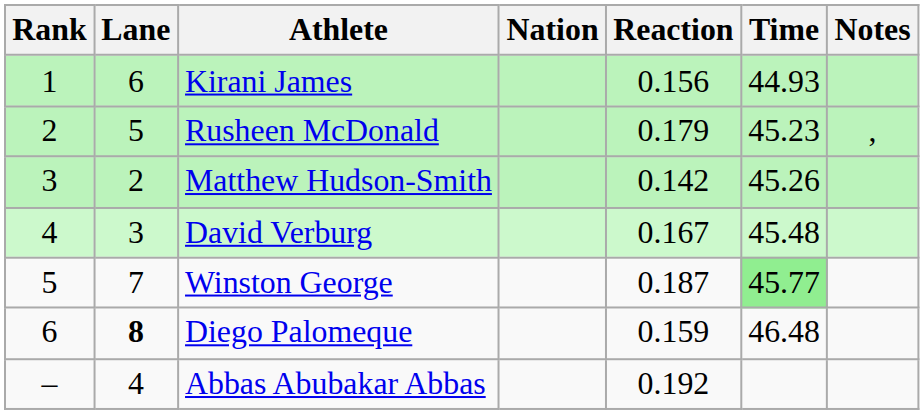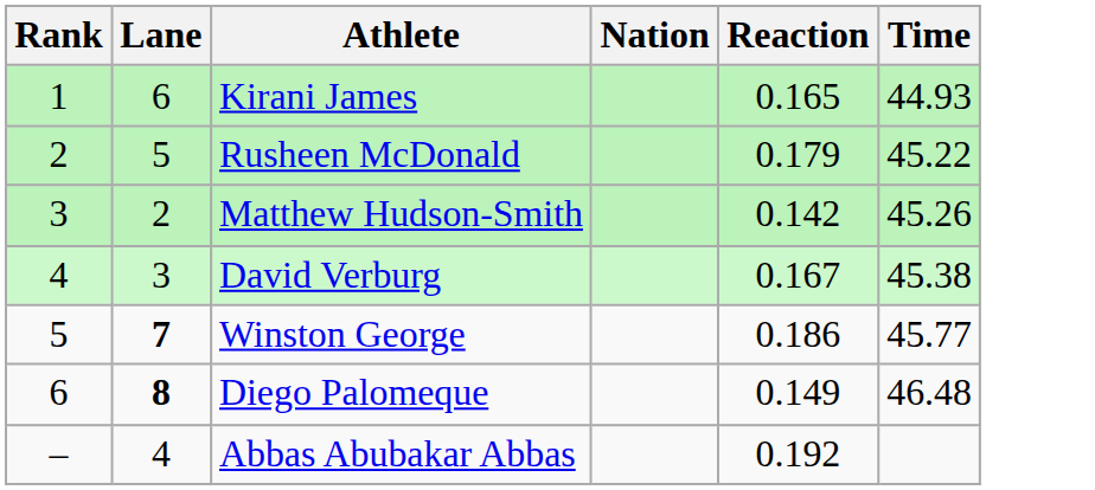- column: Notes | ,
Kirani James | Reaction: 0.156 -> 0.165
Rusheen McDonald | Time: 45.23 -> 45.22
David Verburg | Time: 45.48 -> 45.38
Winston George | Lane: normal -> bold
Winston George | Reaction: 0.187 -> 0.186
Winston George | Time: lightgreen background -> no background
Diego Palomeque | Reaction: 0.159 -> 0.149
